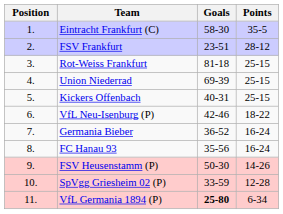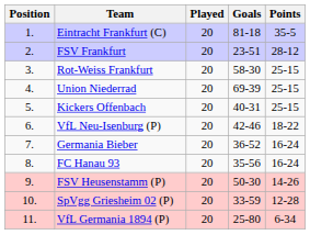+ column: Played | 20 | 20 | 20 | 20 | 20 | 20 | 20 | 20 | 20 | 20 | 20
Eintracht Frankfurt (C) | Goals: 58-30 -> 81-18
Rot-Weiss Frankfurt | Goals: 81-18 -> 58-30
VfL Germania 1894 (P) | Goals: bold -> normal
